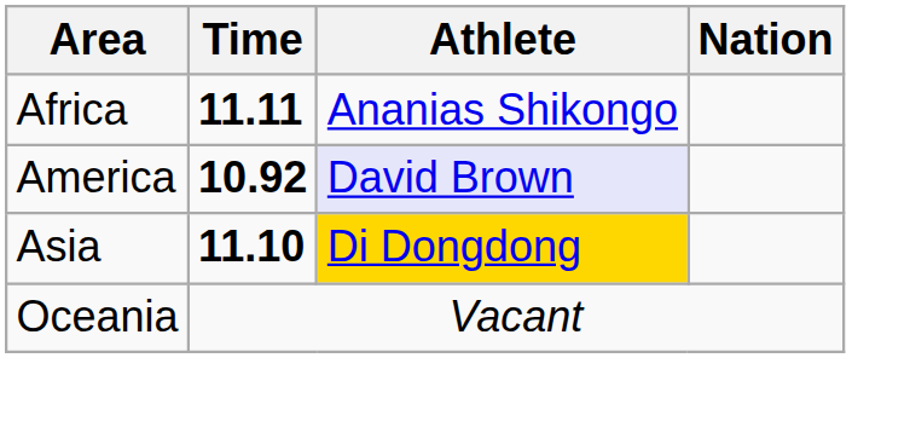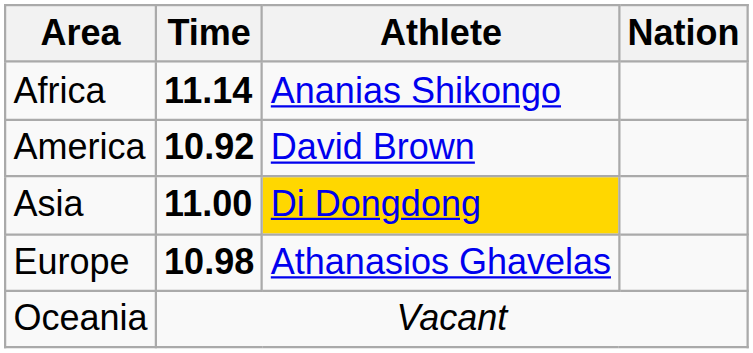Africa | Time: 11.11 -> 11.14
America | Athlete: lavender background -> no background
Asia | Time: 11.10 -> 11.00
+ row: Europe | 10.98 | Athanasios Ghavelas
